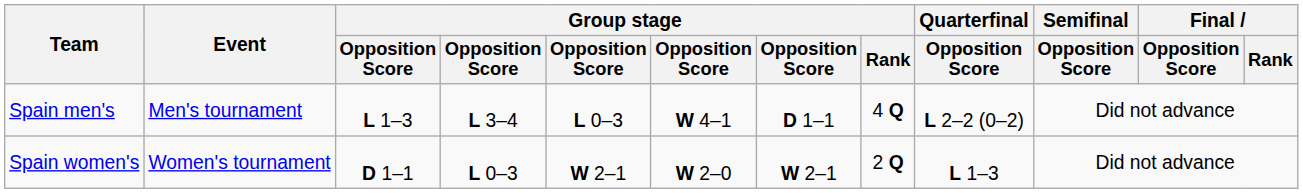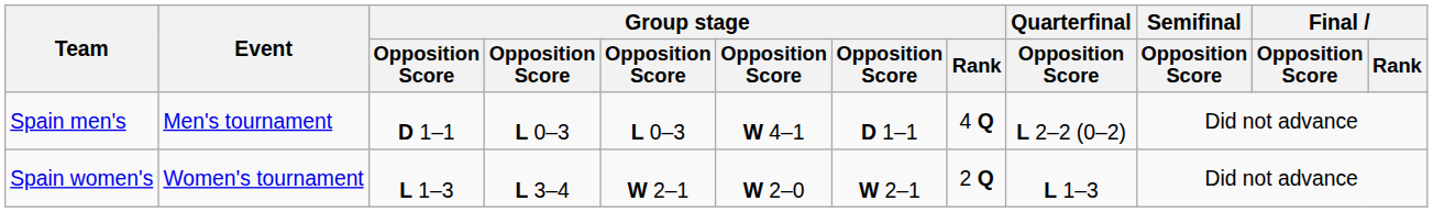Spain men's | column 3: L 1–3 -> D 1–1
Spain men's | column 4: L 3–4 -> L 0–3
Spain women's | column 3: D 1–1 -> L 1–3
Spain women's | column 4: L 0–3 -> L 3–4
